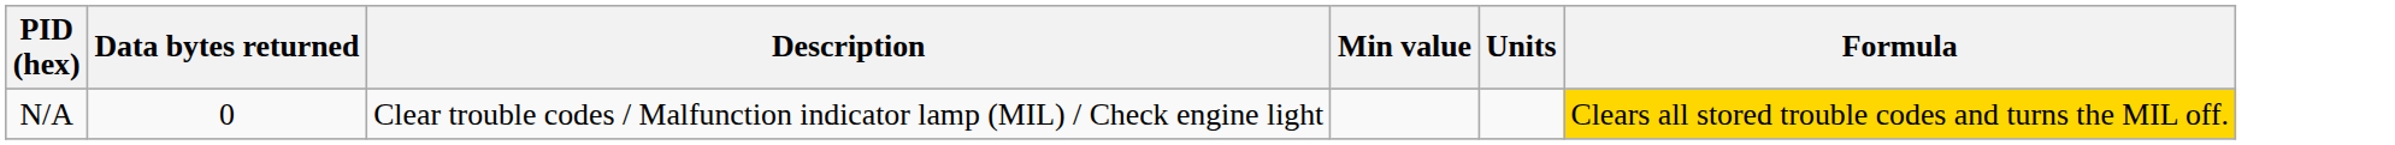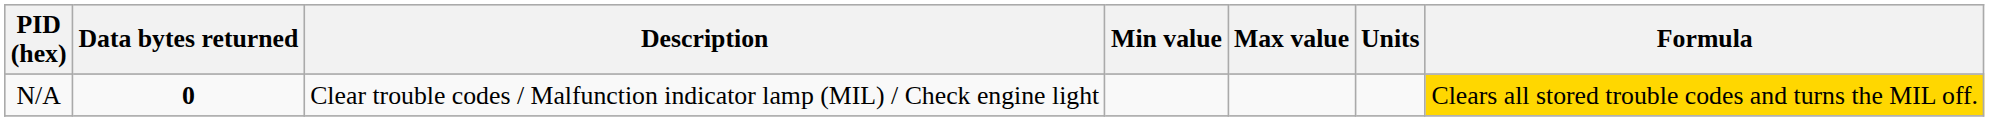+ column: Max value
N/A | Data bytes returned: normal -> bold
